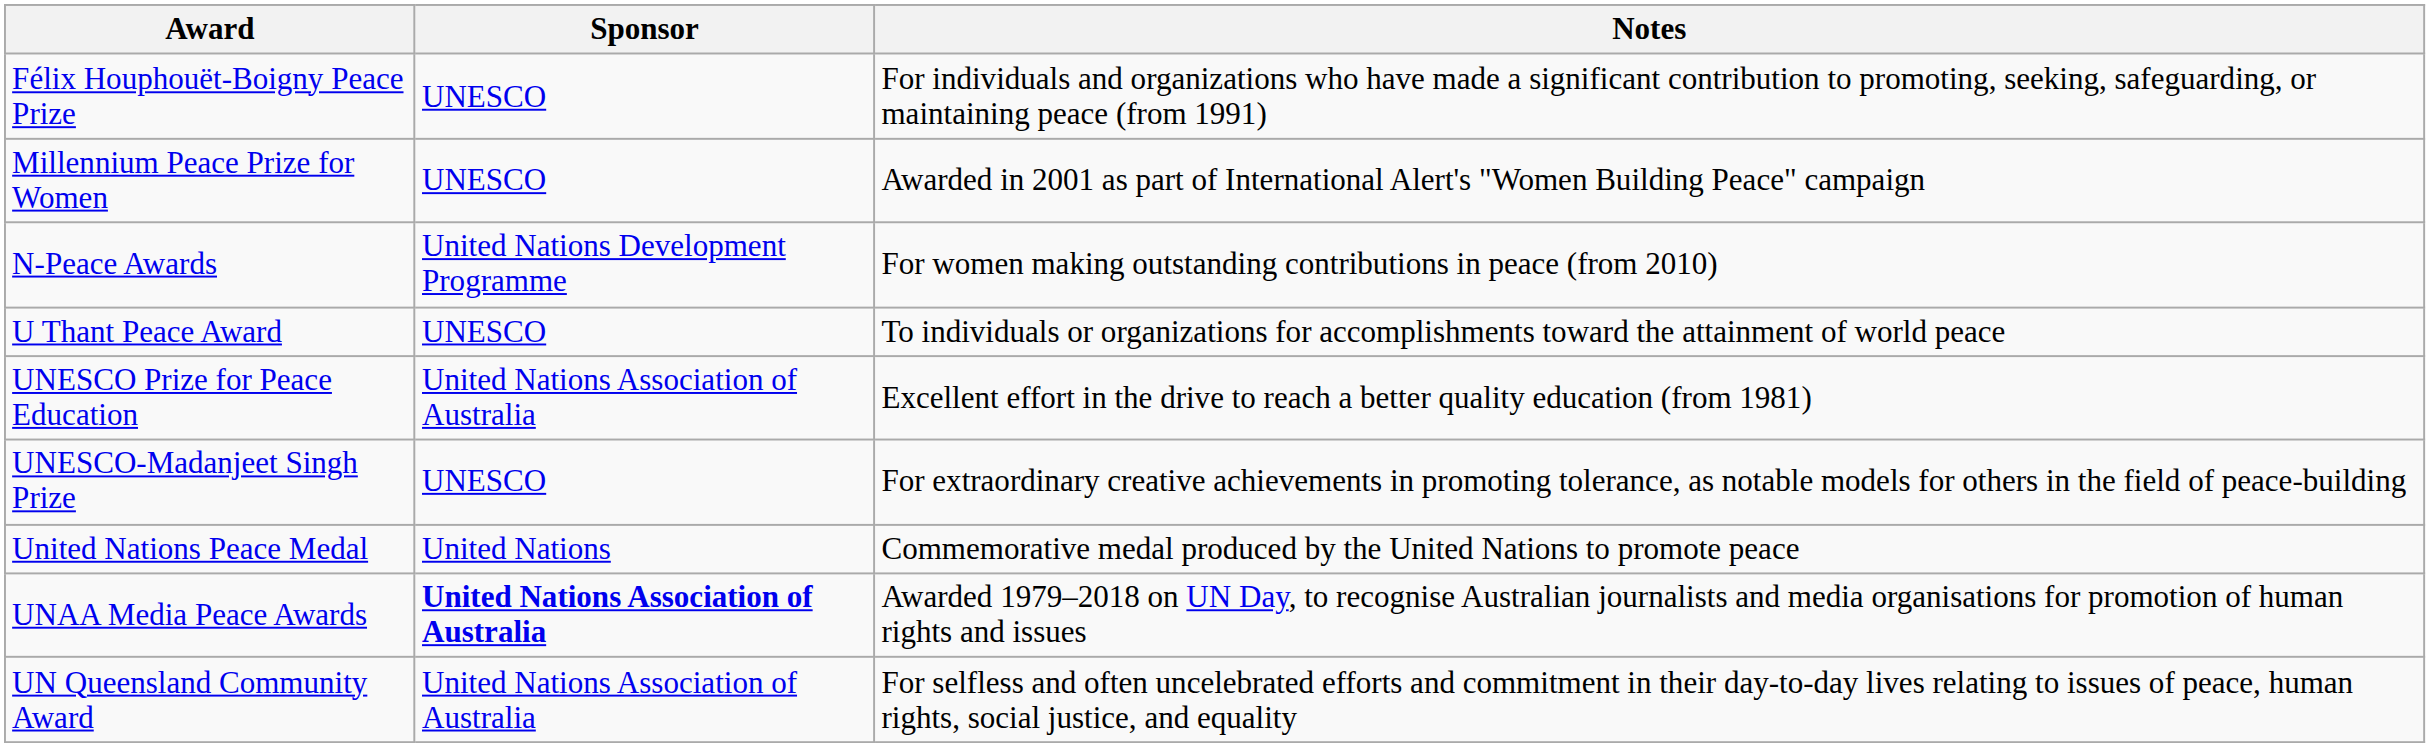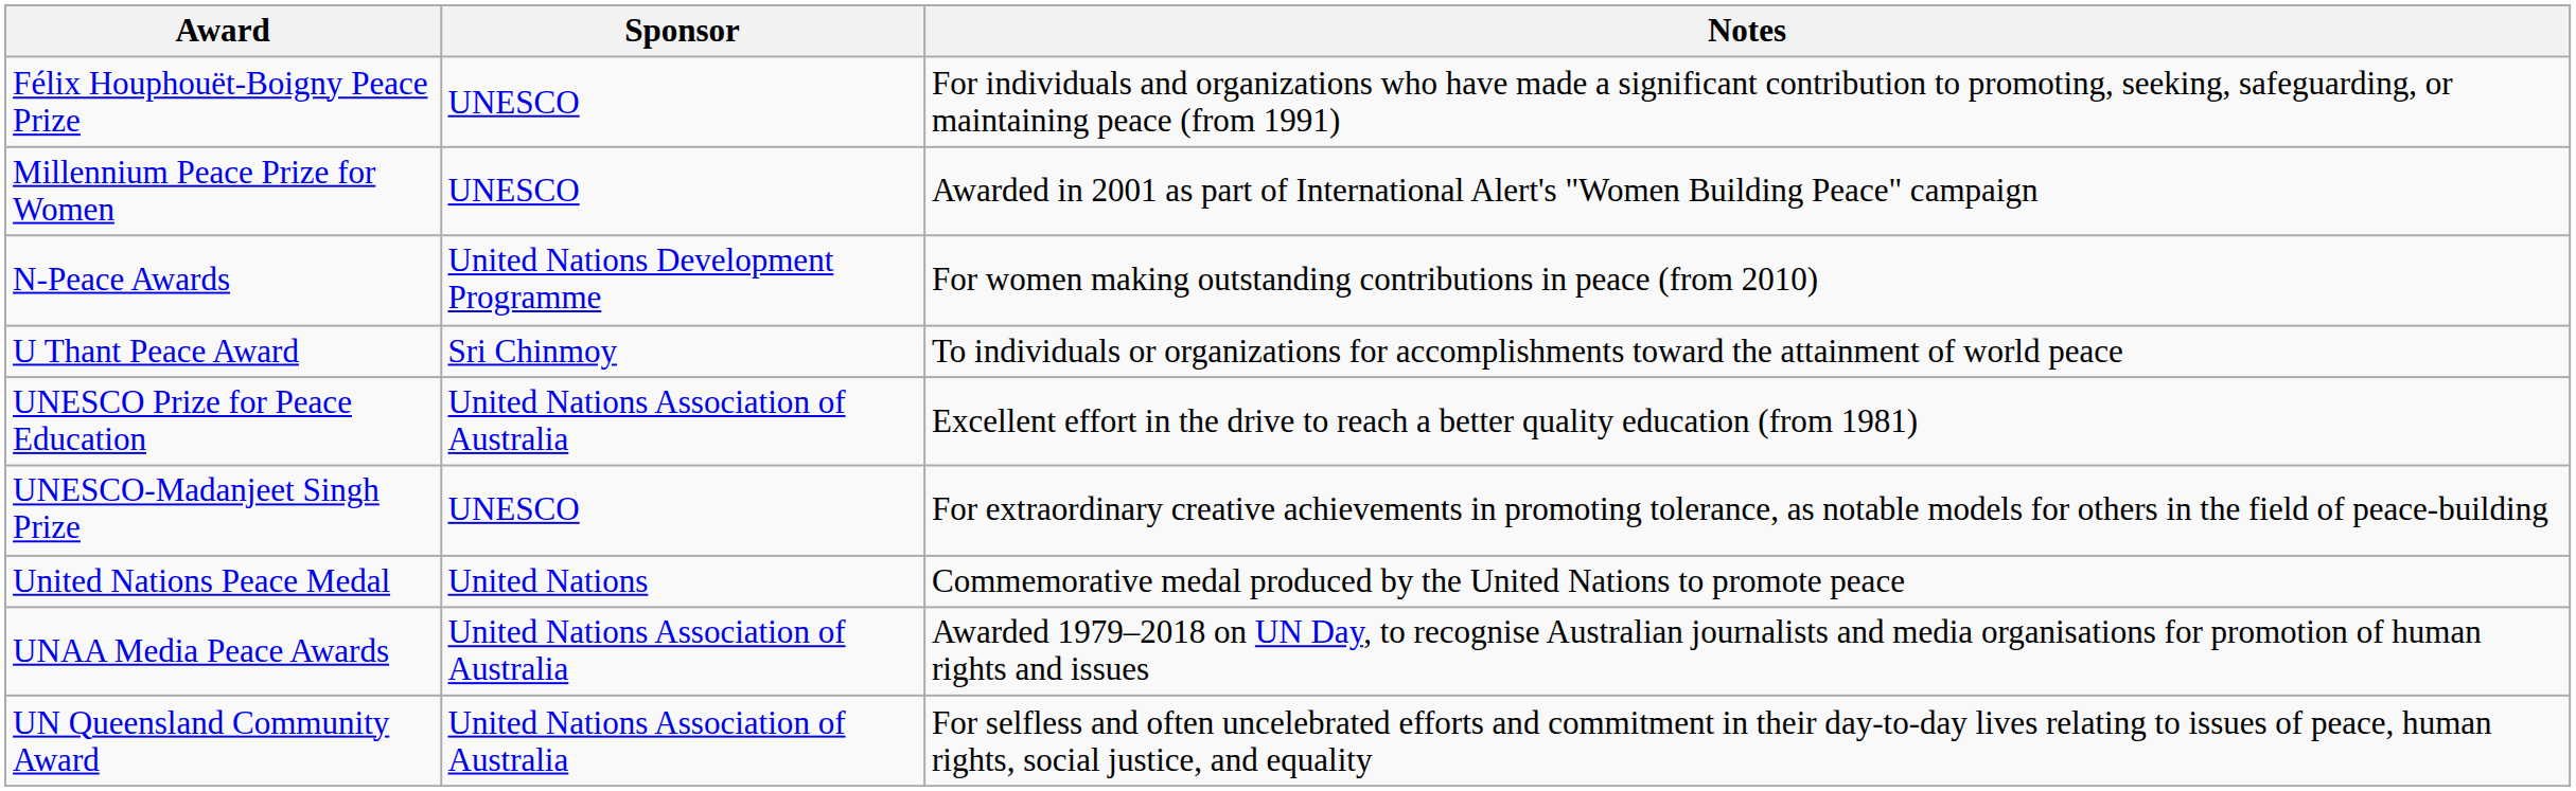U Thant Peace Award | Sponsor: UNESCO -> Sri Chinmoy
UNAA Media Peace Awards | Sponsor: bold -> normal
